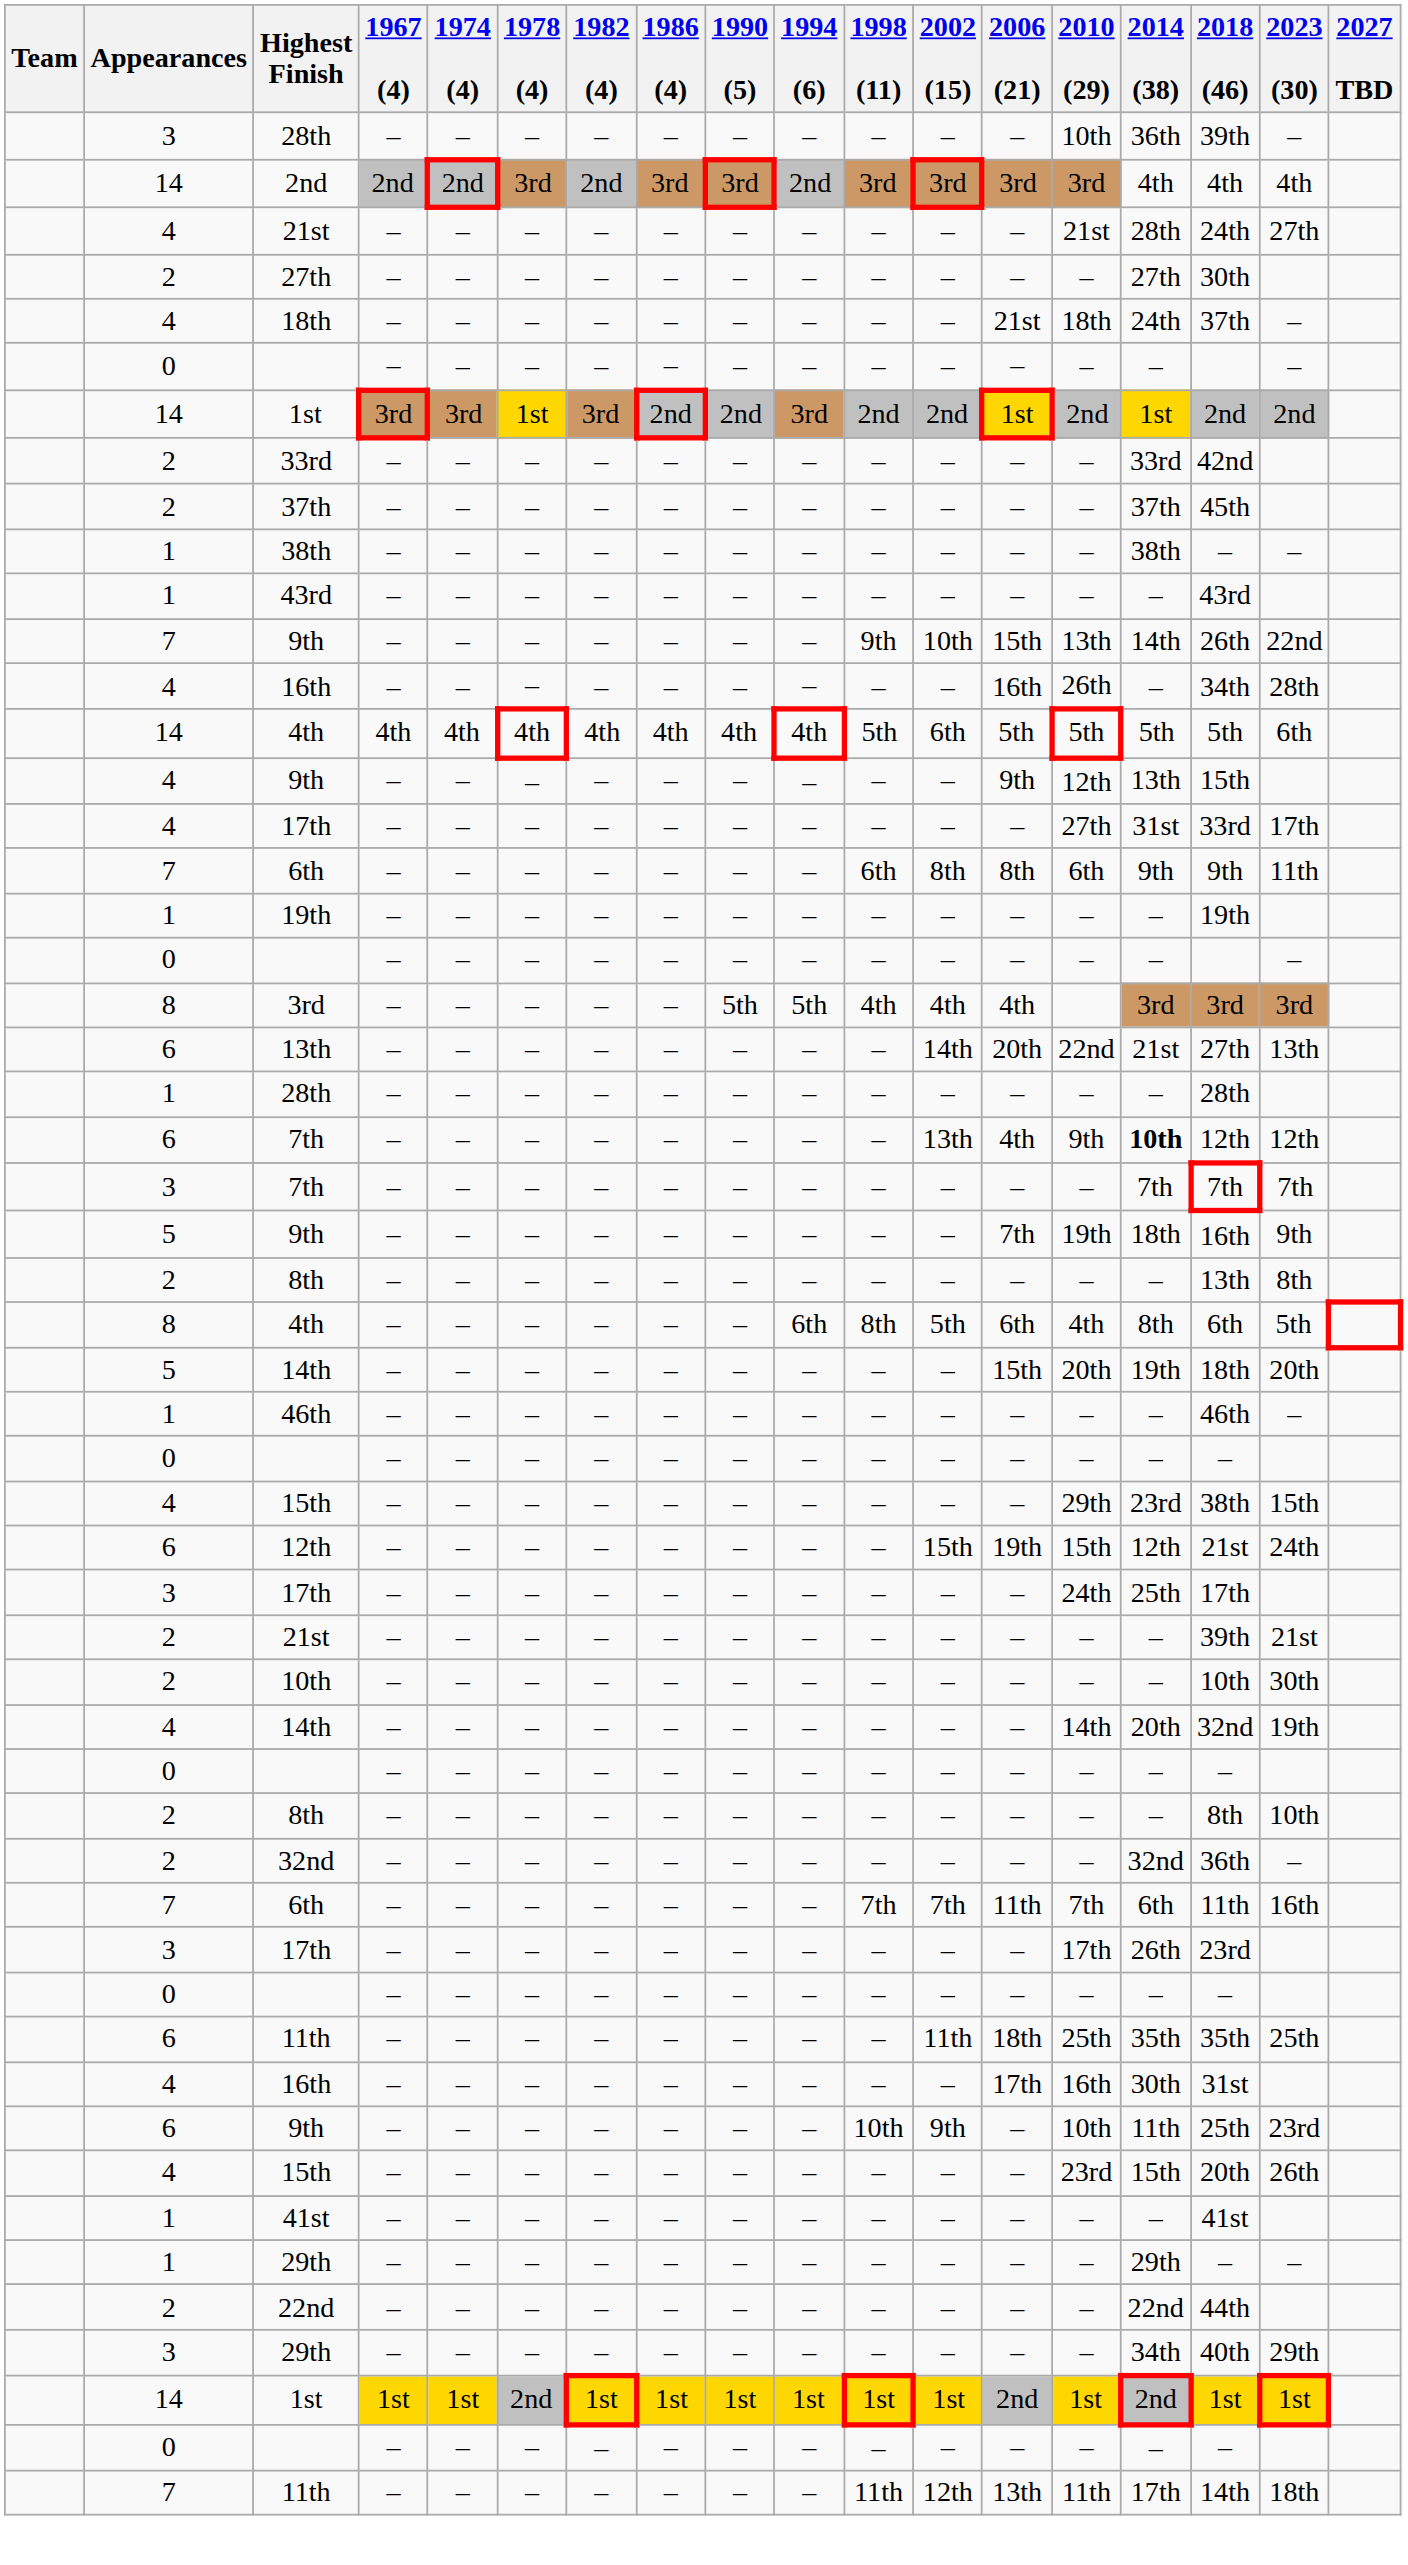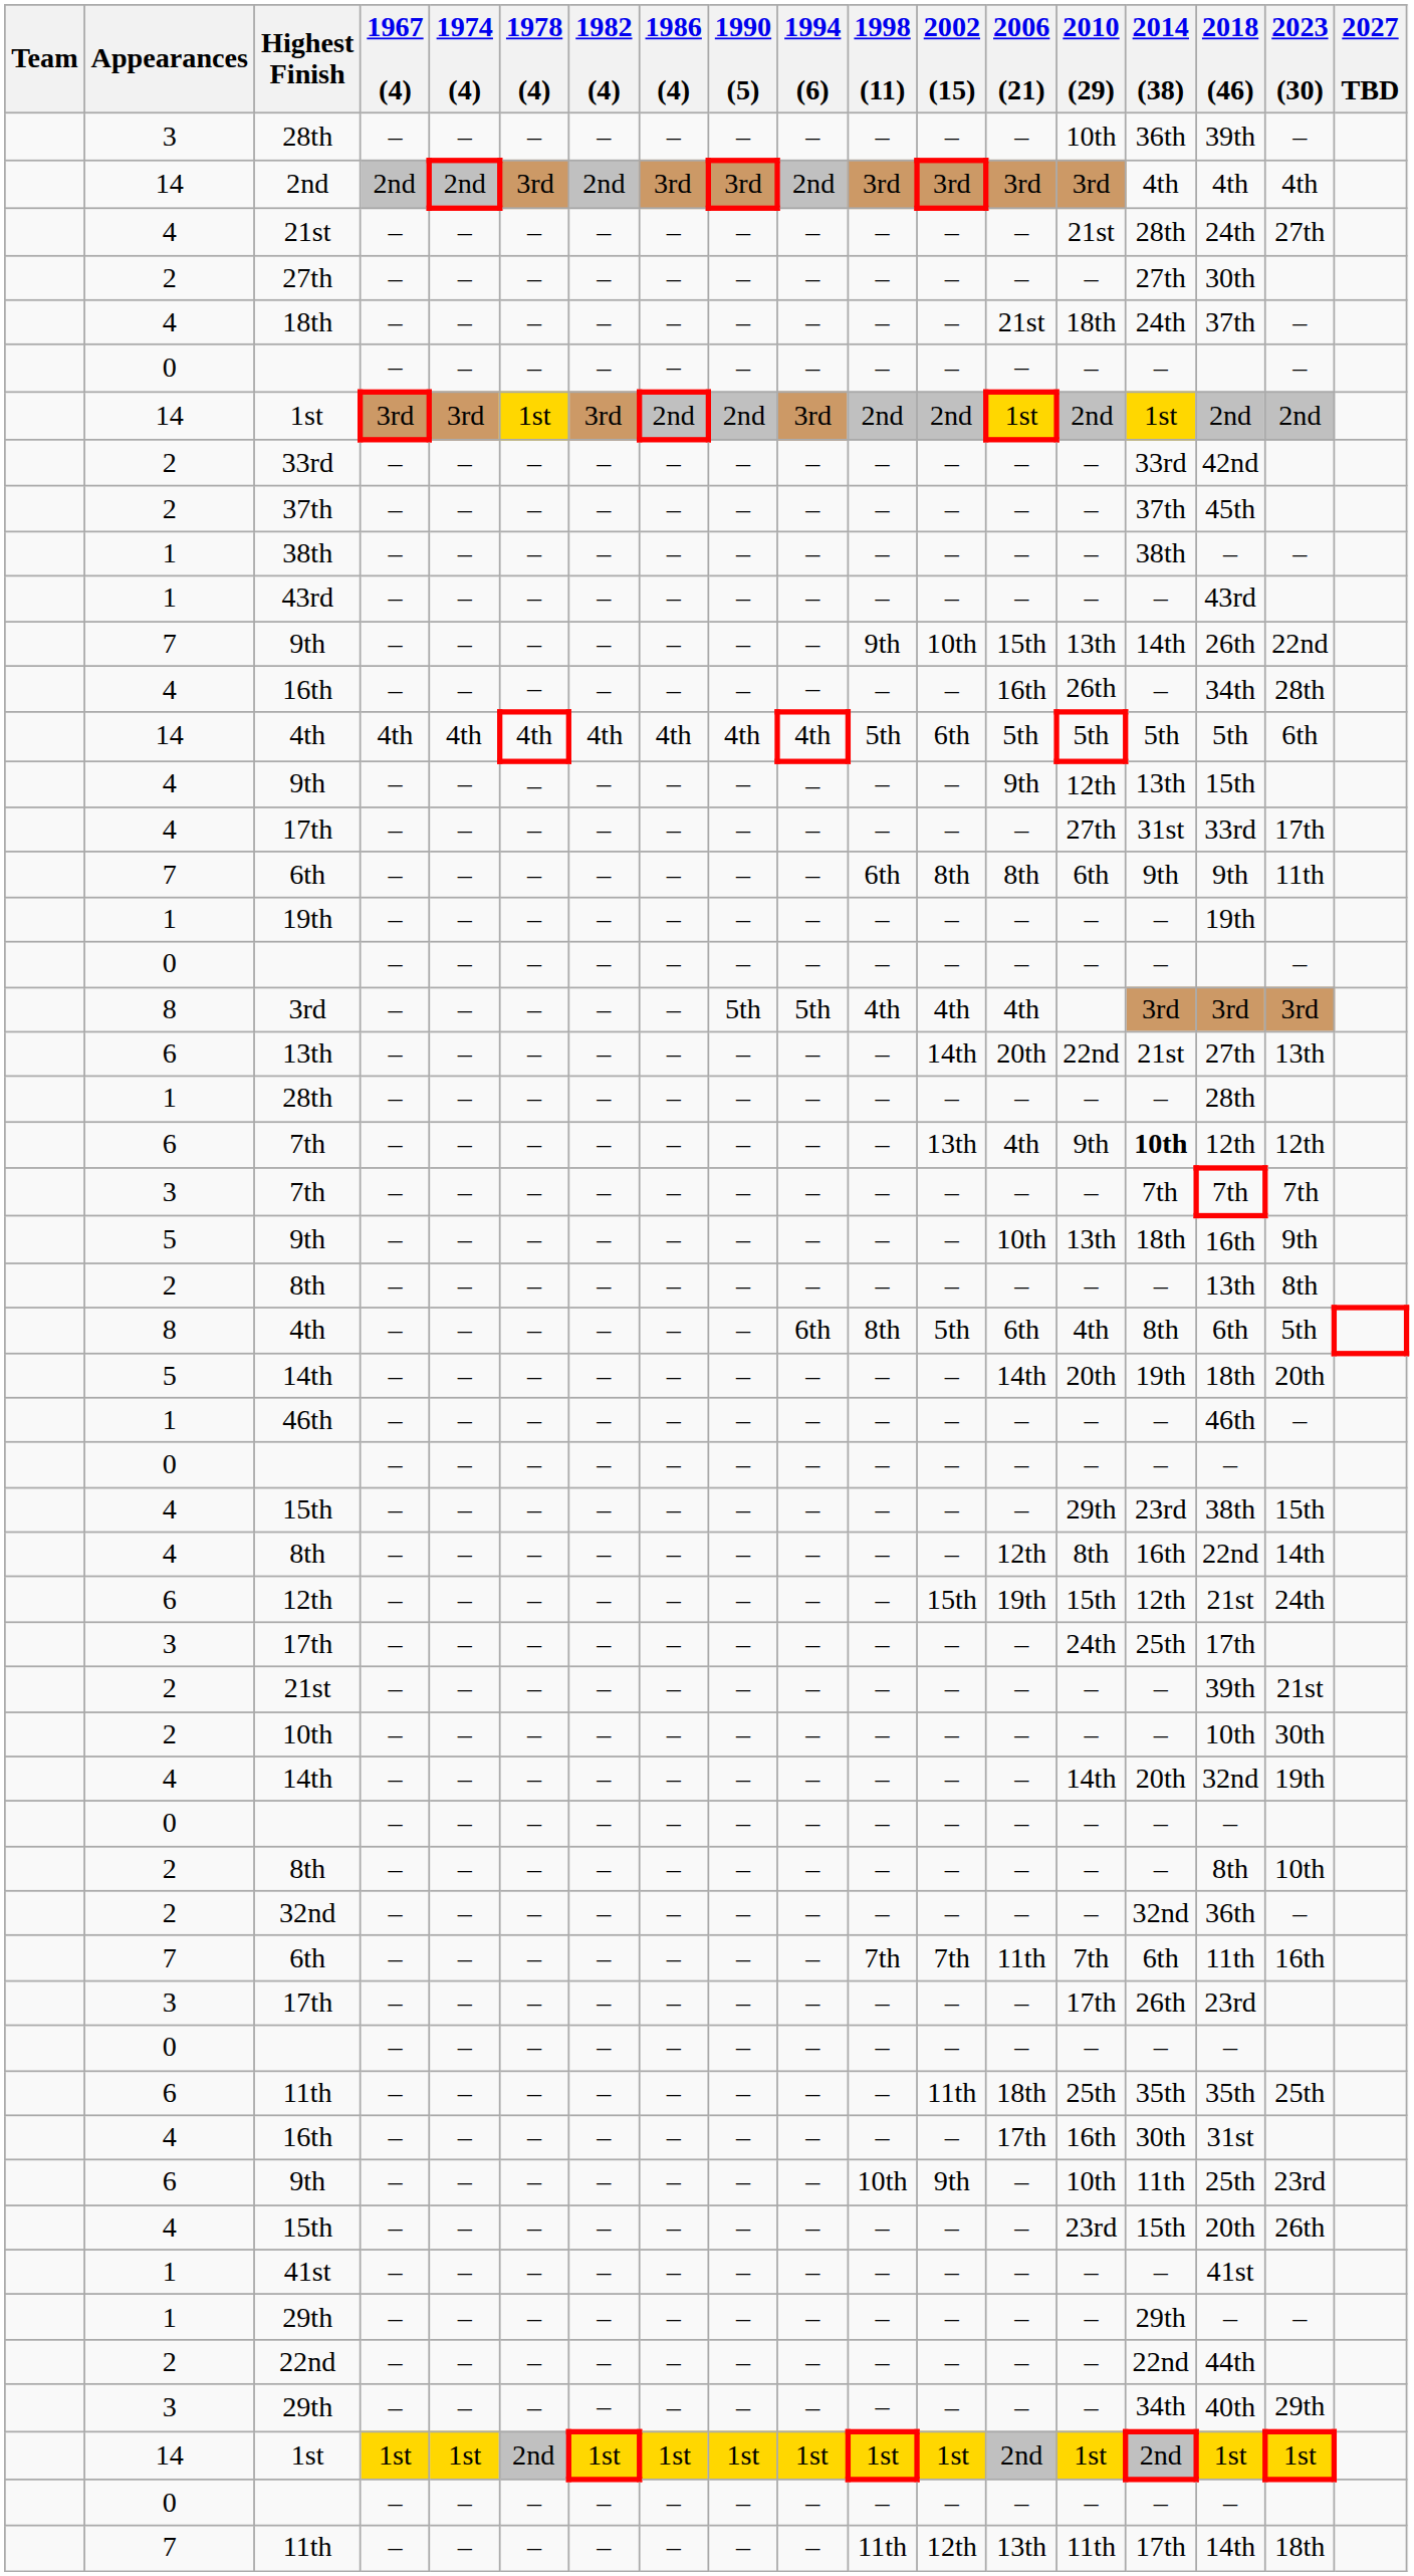5 / 9th | 2006 (21): 7th -> 10th
5 / 9th | 2010 (29): 19th -> 13th
5 / 14th | 2006 (21): 15th -> 14th
+ row: 4 | 8th | – | – | – | – | – | – | – | – | – | 12th | 8th | 16th | 22nd | 14th
